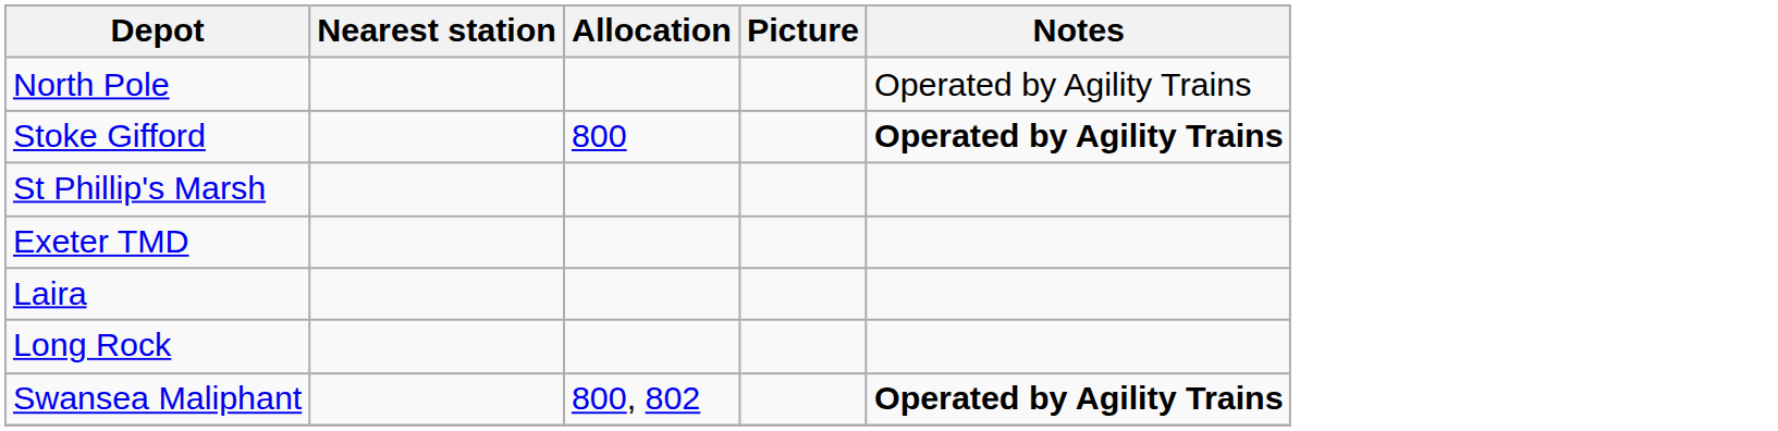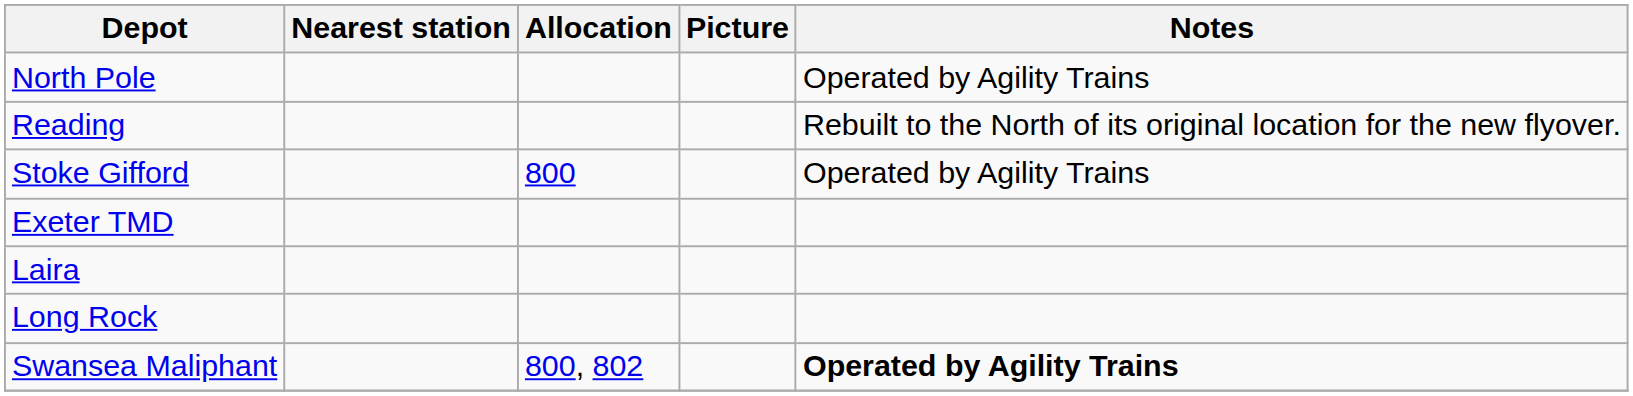+ row: Reading | Rebuilt to the North of its original location for the new flyover.
Stoke Gifford | Notes: bold -> normal
- row: St Phillip's Marsh
